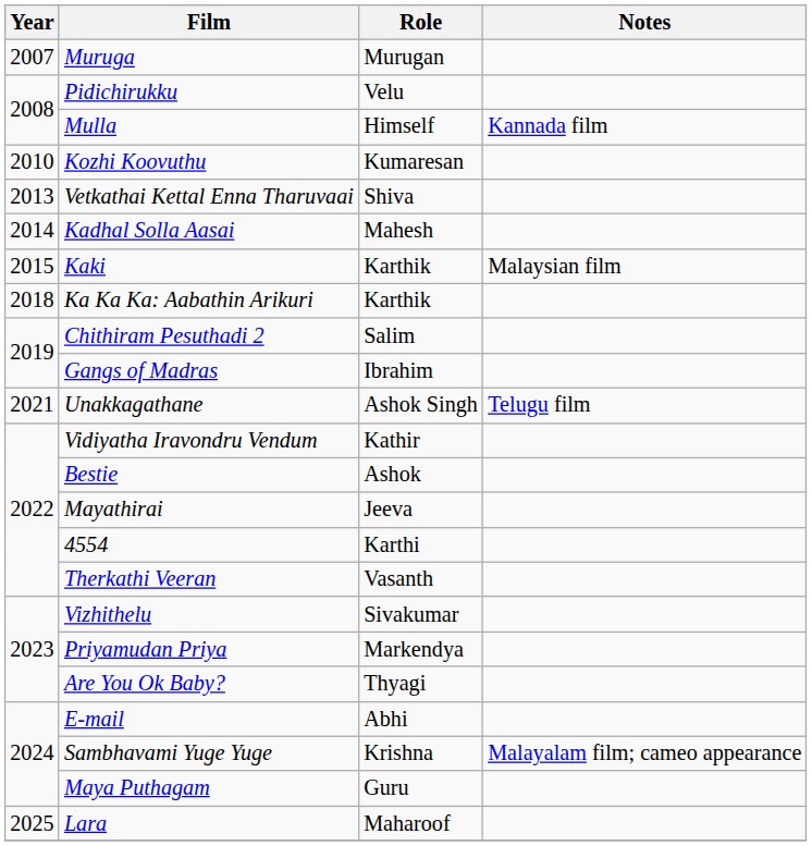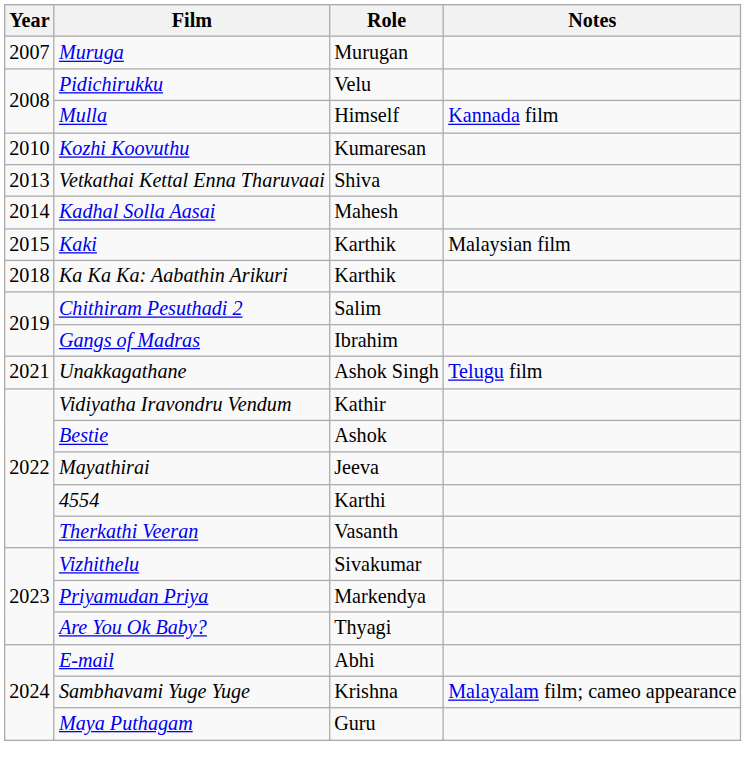- row: 2025 | Lara | Maharoof
